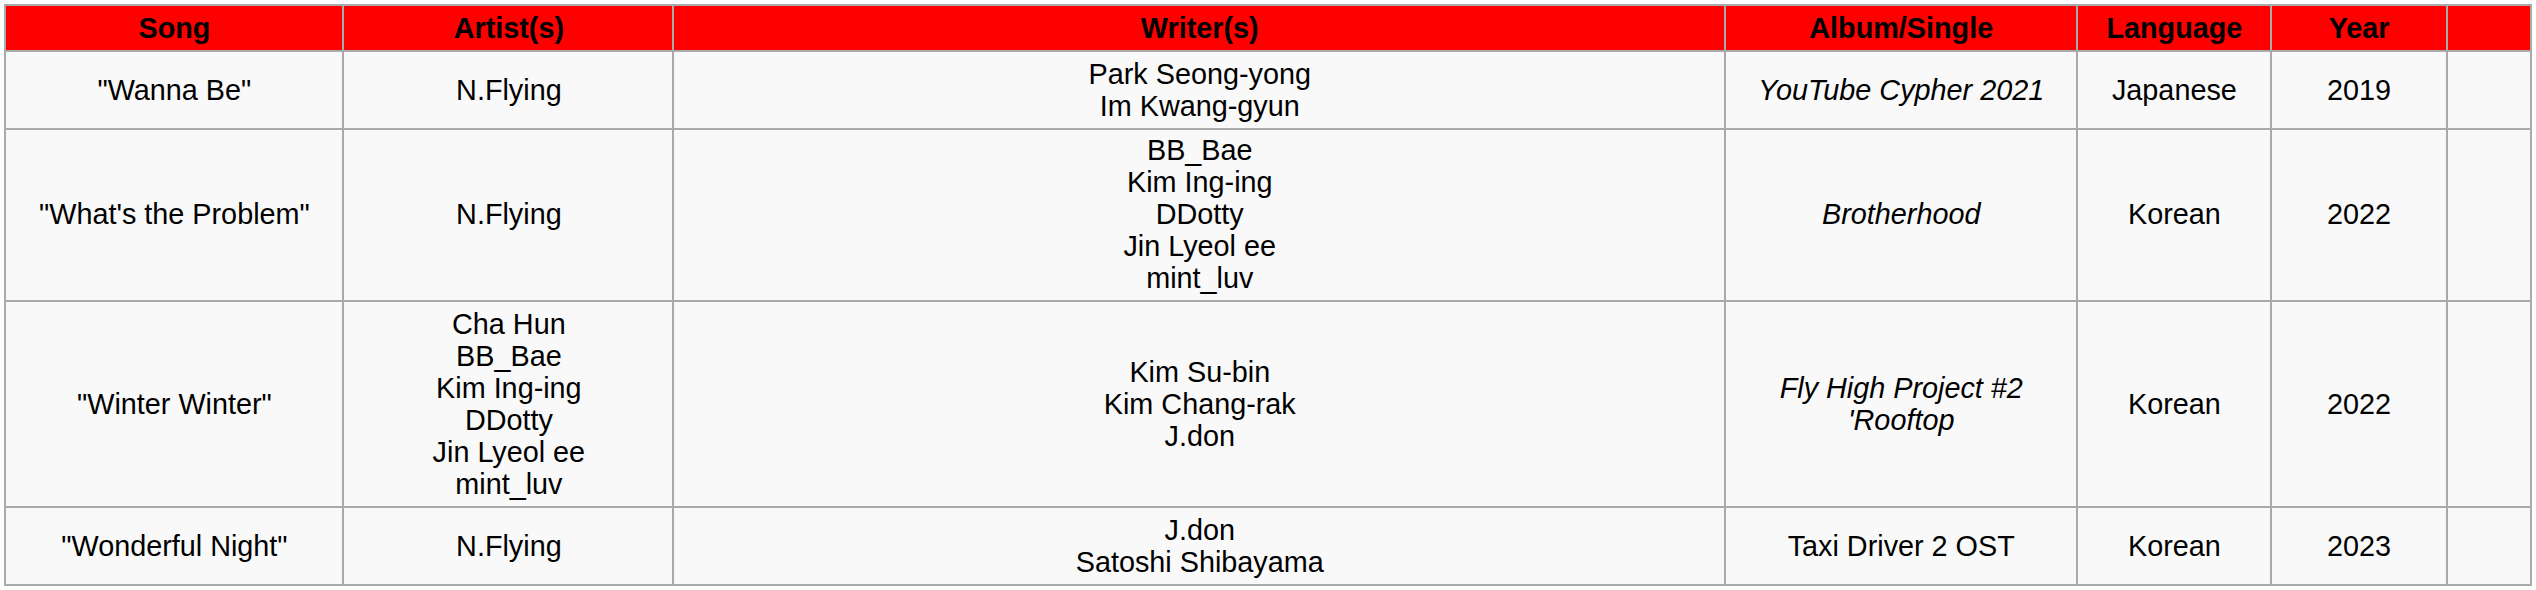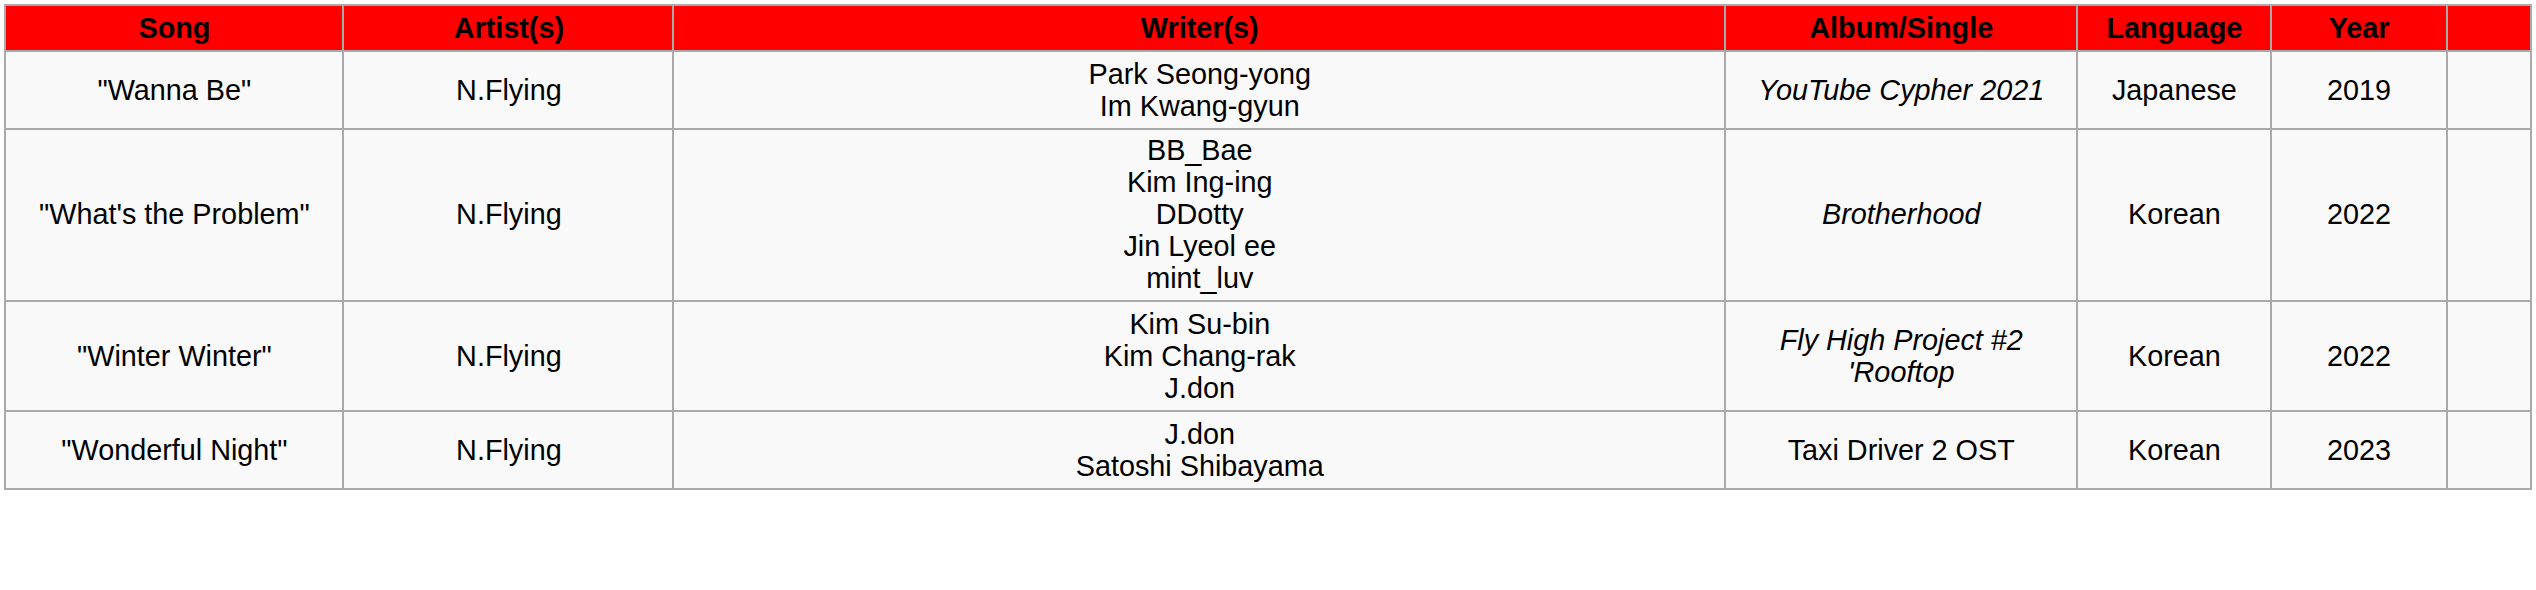"Winter Winter" | Artist(s): Cha Hun BB_Bae Kim Ing-ing DDotty Jin Lyeol ee mint_luv -> N.Flying
